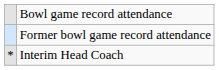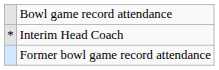rows swapped: Former bowl game record attendance <-> Interim Head Coach
